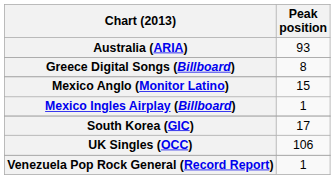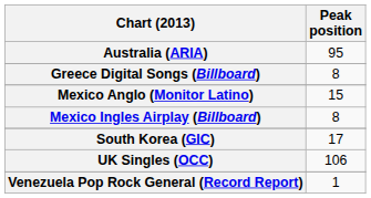Australia (ARIA) | Peak position: 93 -> 95
Mexico Ingles Airplay (Billboard) | Peak position: 1 -> 8
